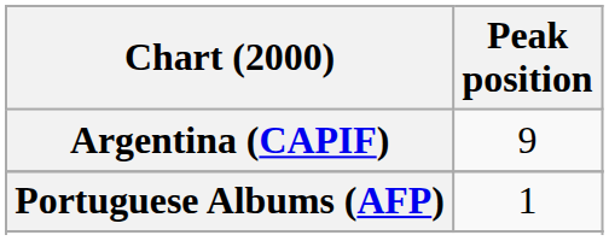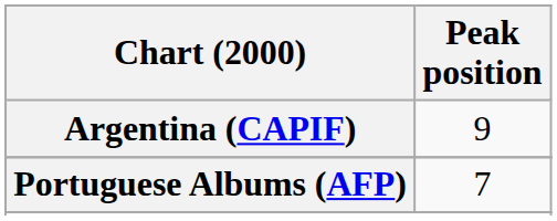Portuguese Albums (AFP) | Peak position: 1 -> 7
